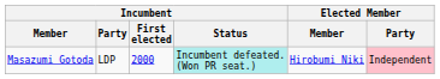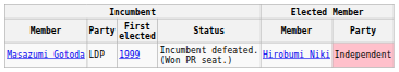Masazumi Gotoda | Incumbent / First elected: 2000 -> 1999
Masazumi Gotoda | Incumbent / Status: paleturquoise background -> no background
